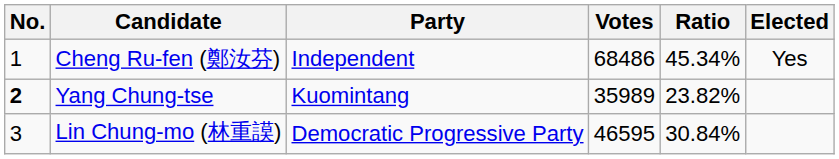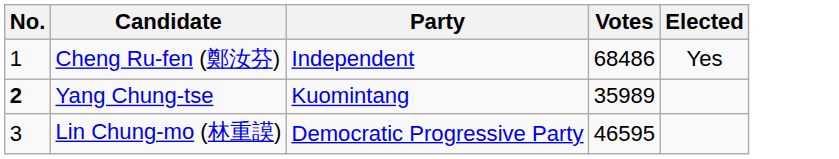- column: Ratio | 45.34% | 23.82% | 30.84%
